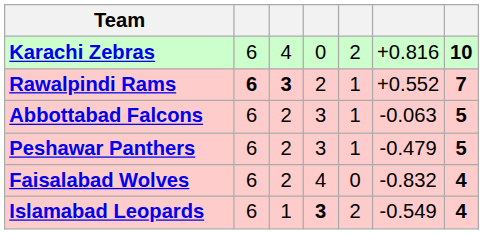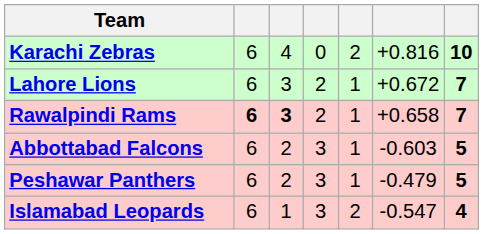+ row: Lahore Lions | 6 | 3 | 2 | 1 | +0.672 | 7
Rawalpindi Rams | column 6: +0.552 -> +0.658
Abbottabad Falcons | column 6: -0.063 -> -0.603
- row: Faisalabad Wolves | 6 | 2 | 4 | 0 | -0.832 | 4
Islamabad Leopards | column 4: bold -> normal
Islamabad Leopards | column 6: -0.549 -> -0.547
